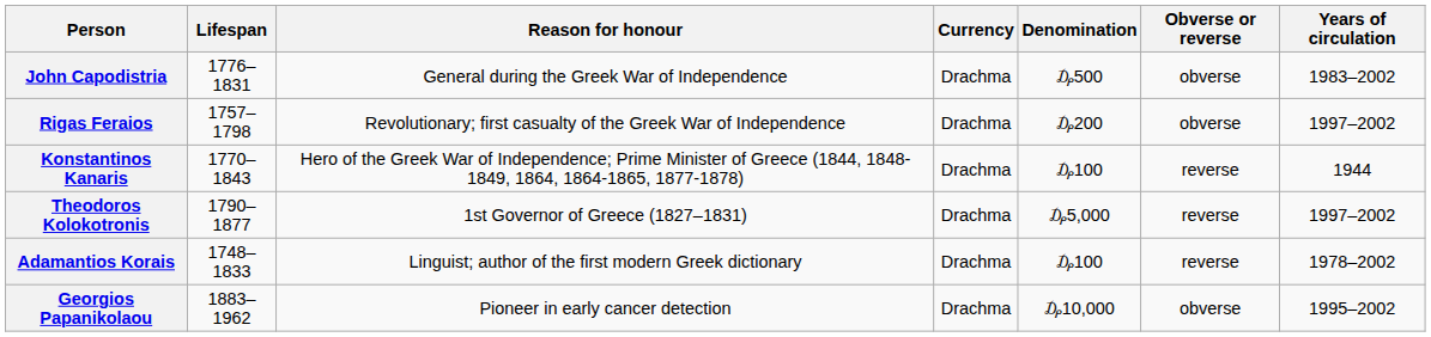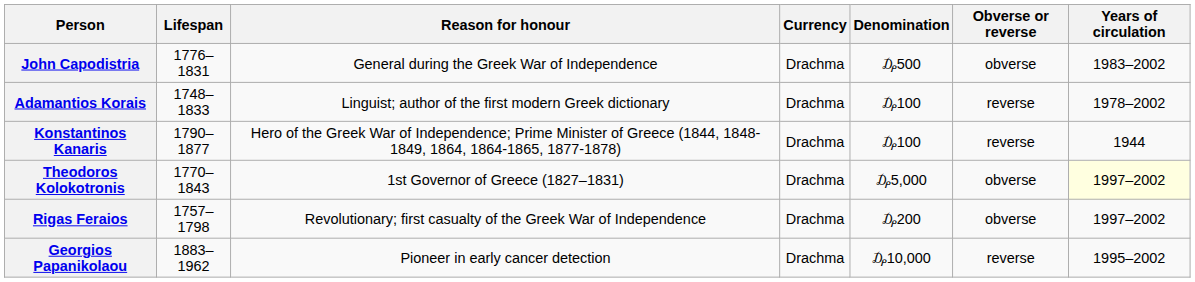rows swapped: Rigas Feraios <-> Adamantios Korais
Konstantinos Kanaris | Lifespan: 1770–1843 -> 1790–1877
Theodoros Kolokotronis | Lifespan: 1790–1877 -> 1770–1843
Theodoros Kolokotronis | Obverse or reverse: reverse -> obverse
Theodoros Kolokotronis | Years of circulation: no background -> lightyellow background
Georgios Papanikolaou | Obverse or reverse: obverse -> reverse
